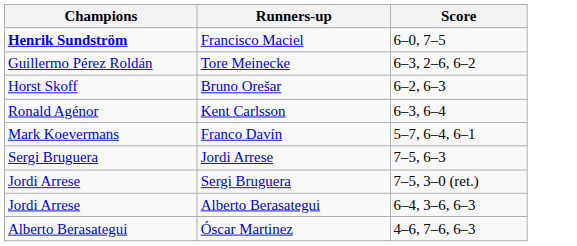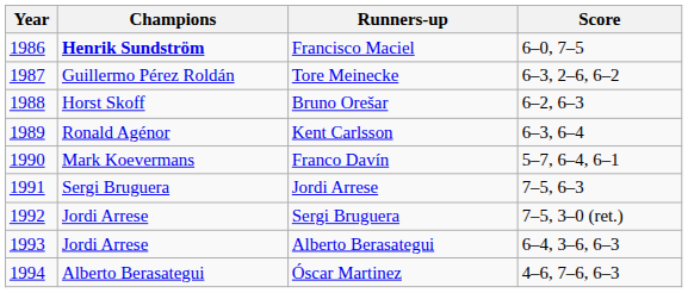+ column: Year | 1986 | 1987 | 1988 | 1989 | 1990 | 1991 | 1992 | 1993 | 1994
